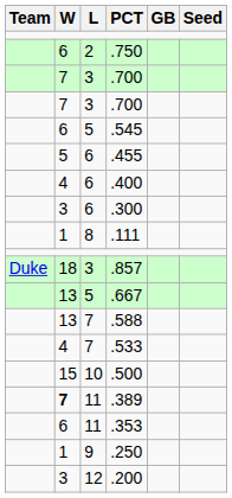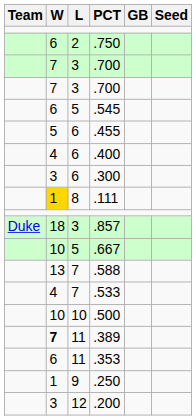.111 | W: no background -> gold background
.667 | W: 13 -> 10
.500 | W: 15 -> 10
